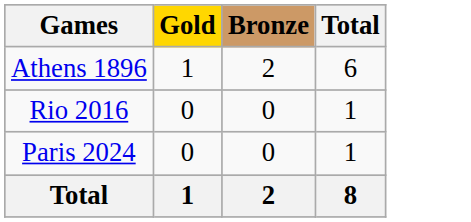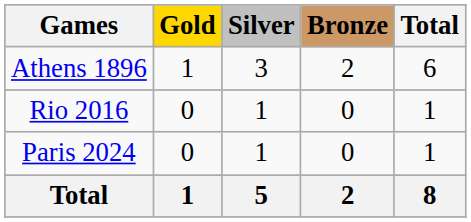+ column: Silver | 3 | 1 | 1 | 5
